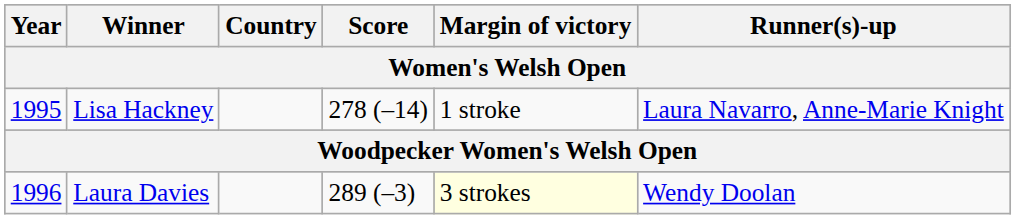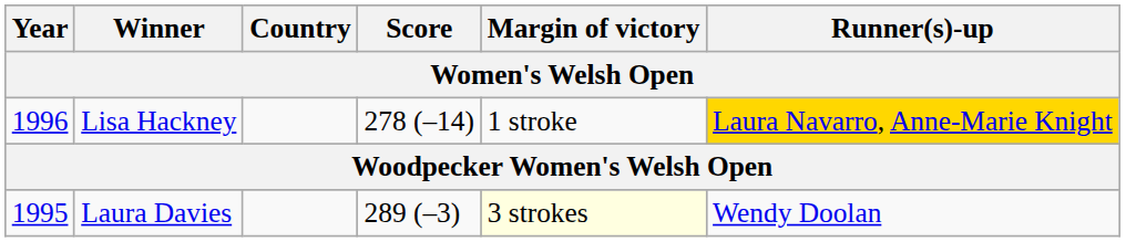Lisa Hackney | Year: 1995 -> 1996
Lisa Hackney | Runner(s)-up: no background -> gold background
Laura Davies | Year: 1996 -> 1995
